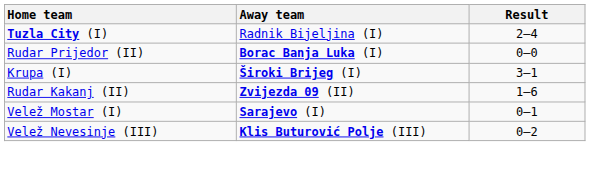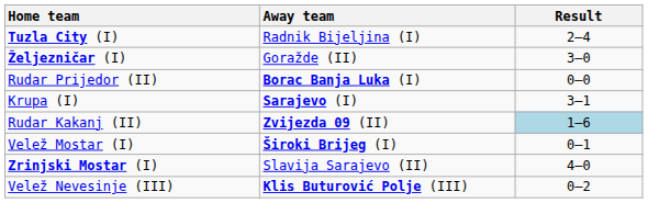+ row: Željezničar (I) | Goražde (II) | 3–0
Krupa (I) | Away team: Široki Brijeg (I) -> Sarajevo (I)
Rudar Kakanj (II) | Result: no background -> lightblue background
Velež Mostar (I) | Away team: Sarajevo (I) -> Široki Brijeg (I)
+ row: Zrinjski Mostar (I) | Slavija Sarajevo (II) | 4–0
